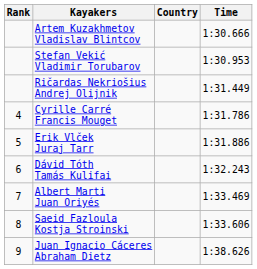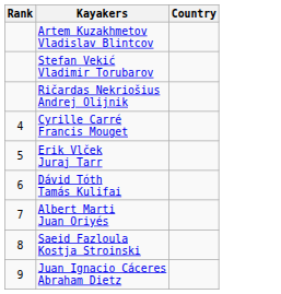- column: Time | 1:30.666 | 1:30.953 | 1:31.449 | 1:31.786 | 1:31.886 | 1:32.243 | 1:33.469 | 1:33.606 | 1:38.626
